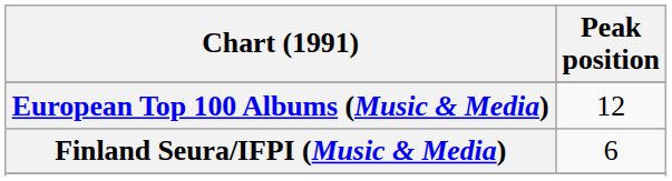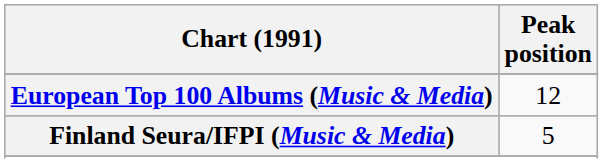Finland Seura/IFPI (Music & Media) | Peak position: 6 -> 5
